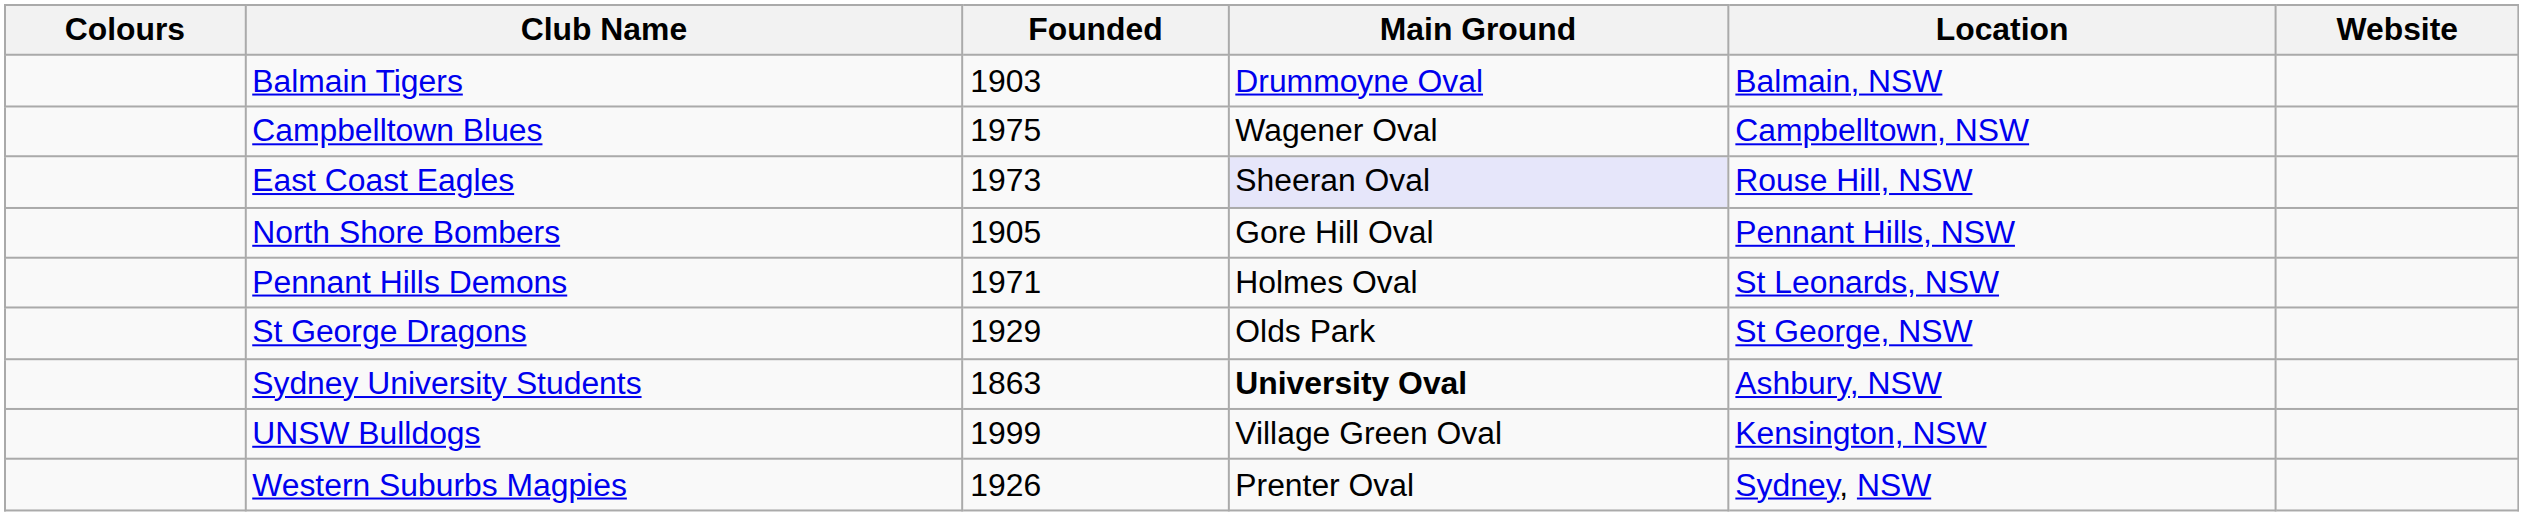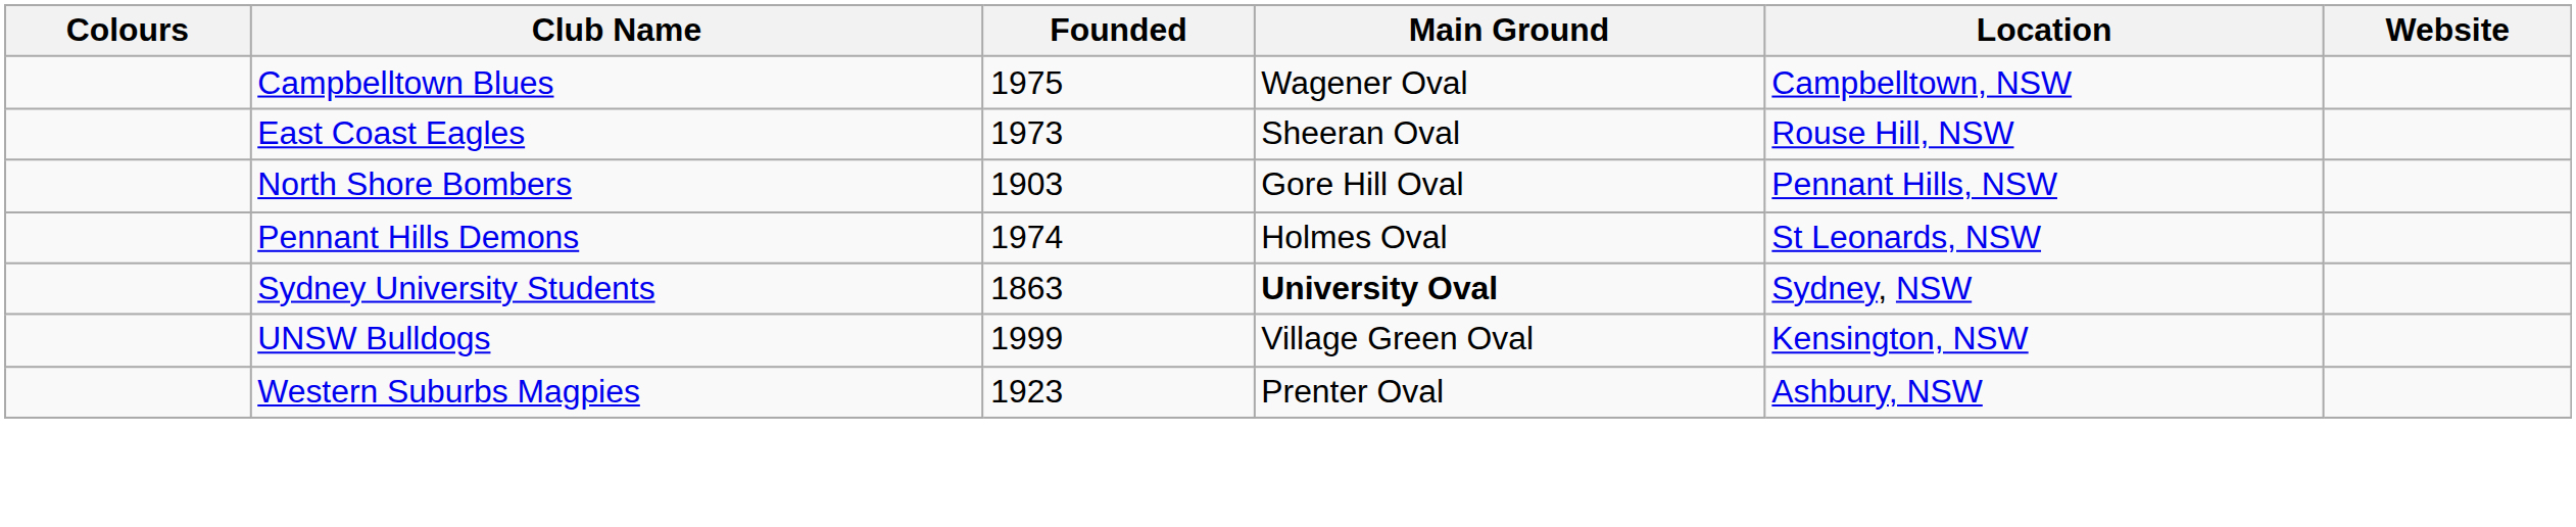- row: Balmain Tigers | 1903 | Drummoyne Oval | Balmain, NSW
East Coast Eagles | Main Ground: lavender background -> no background
North Shore Bombers | Founded: 1905 -> 1903
Pennant Hills Demons | Founded: 1971 -> 1974
- row: St George Dragons | 1929 | Olds Park | St George, NSW
Sydney University Students | Location: Ashbury, NSW -> Sydney, NSW
Western Suburbs Magpies | Founded: 1926 -> 1923
Western Suburbs Magpies | Location: Sydney, NSW -> Ashbury, NSW
